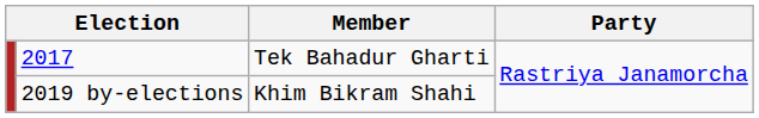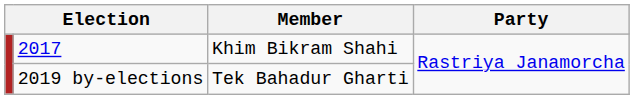2017 | Member: Tek Bahadur Gharti -> Khim Bikram Shahi
2019 by-elections | Member: Khim Bikram Shahi -> Tek Bahadur Gharti
